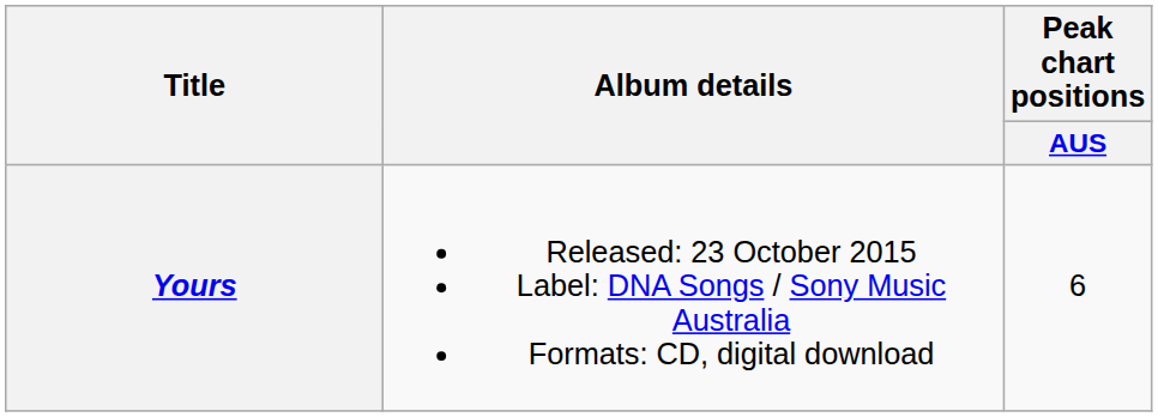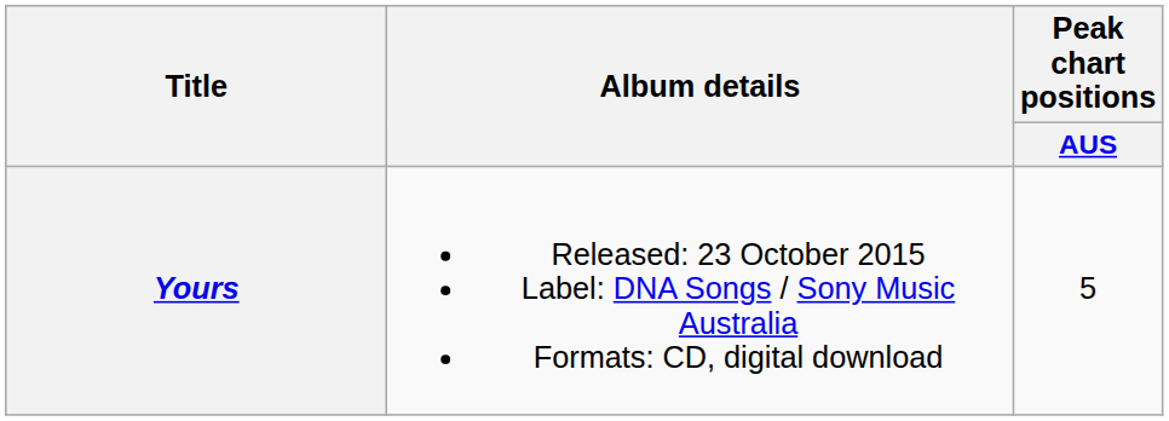Yours | Peak chart positions / AUS: 6 -> 5
